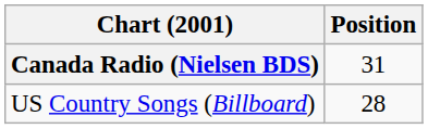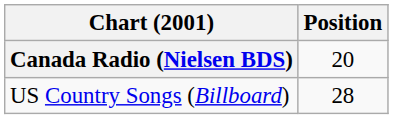Canada Radio (Nielsen BDS) | Position: 31 -> 20
